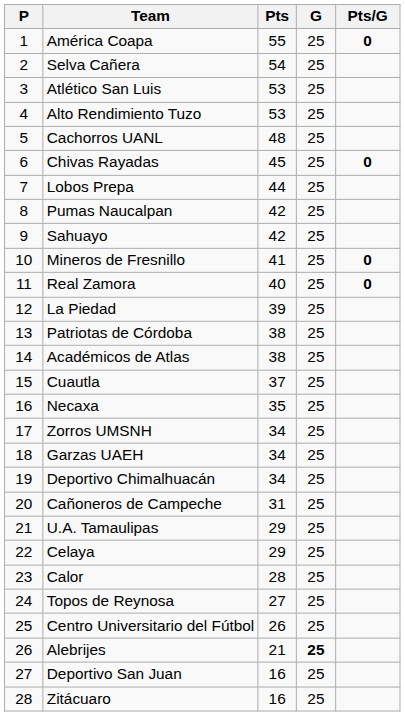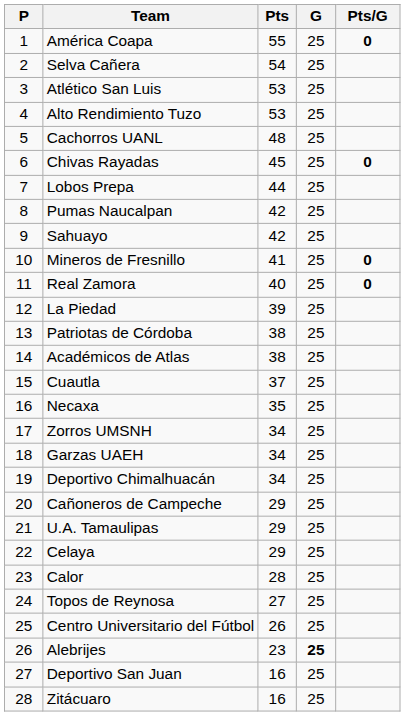Cañoneros de Campeche | Pts: 31 -> 29
Alebrijes | Pts: 21 -> 23
